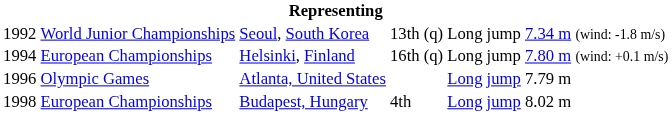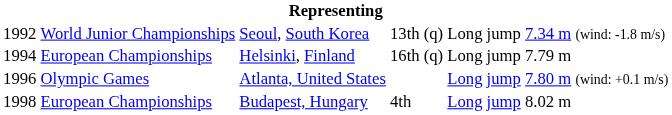Helsinki, Finland | column 6: 7.80 m (wind: +0.1 m/s) -> 7.79 m
Atlanta, United States | column 6: 7.79 m -> 7.80 m (wind: +0.1 m/s)
